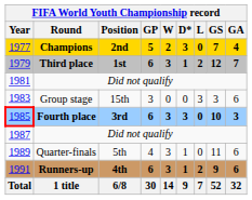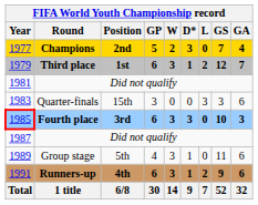1983 | Round: Group stage -> Quarter-finals
1989 | Round: Quarter-finals -> Group stage
